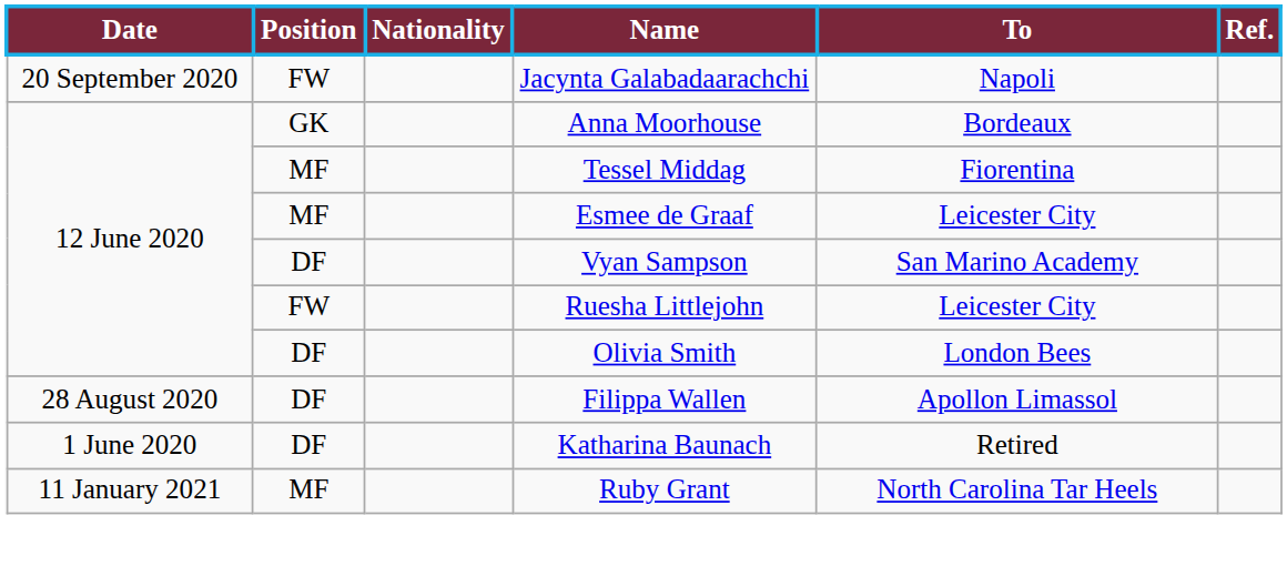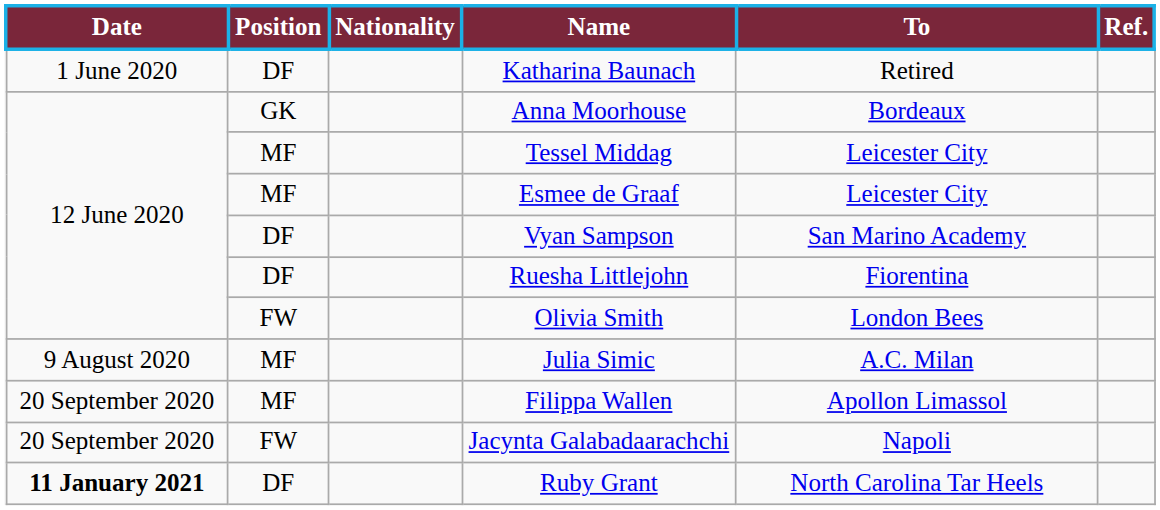rows swapped: Katharina Baunach <-> Jacynta Galabadaarachchi
Tessel Middag | To: Fiorentina -> Leicester City
Ruesha Littlejohn | Position: FW -> DF
Ruesha Littlejohn | To: Leicester City -> Fiorentina
Olivia Smith | Position: DF -> FW
+ row: 9 August 2020 | MF | Julia Simic | A.C. Milan
Filippa Wallen | Date: 28 August 2020 -> 20 September 2020
Filippa Wallen | Position: DF -> MF
Ruby Grant | Date: normal -> bold
Ruby Grant | Position: MF -> DF
